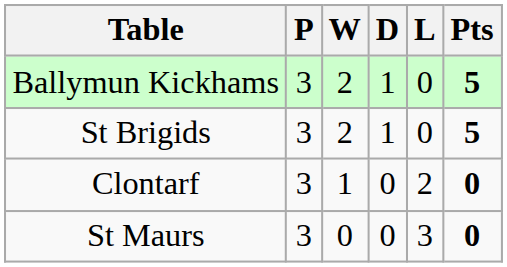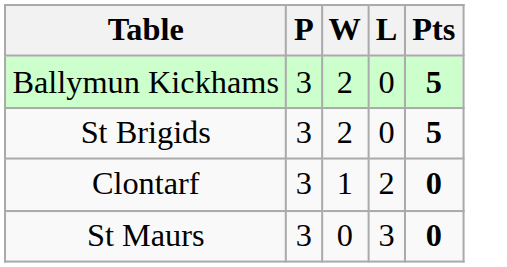- column: D | 1 | 1 | 0 | 0
